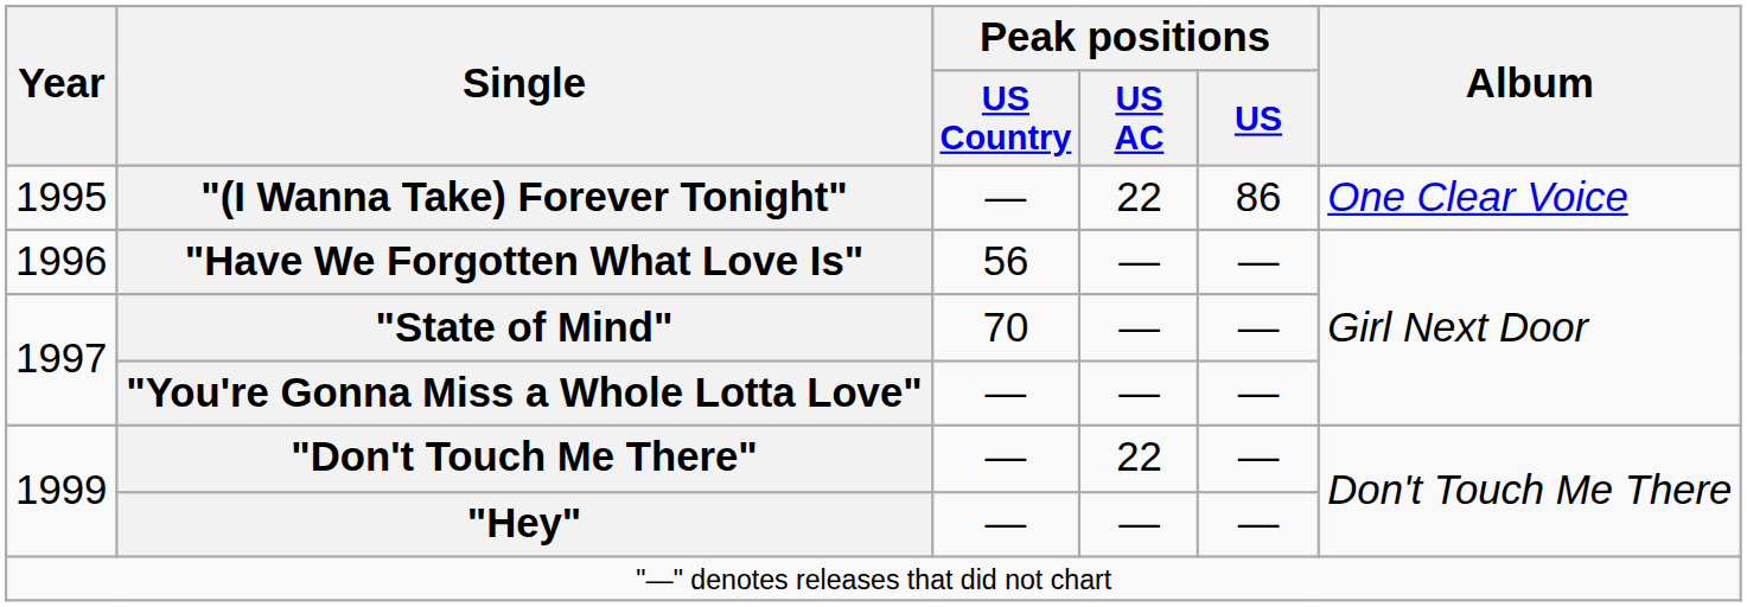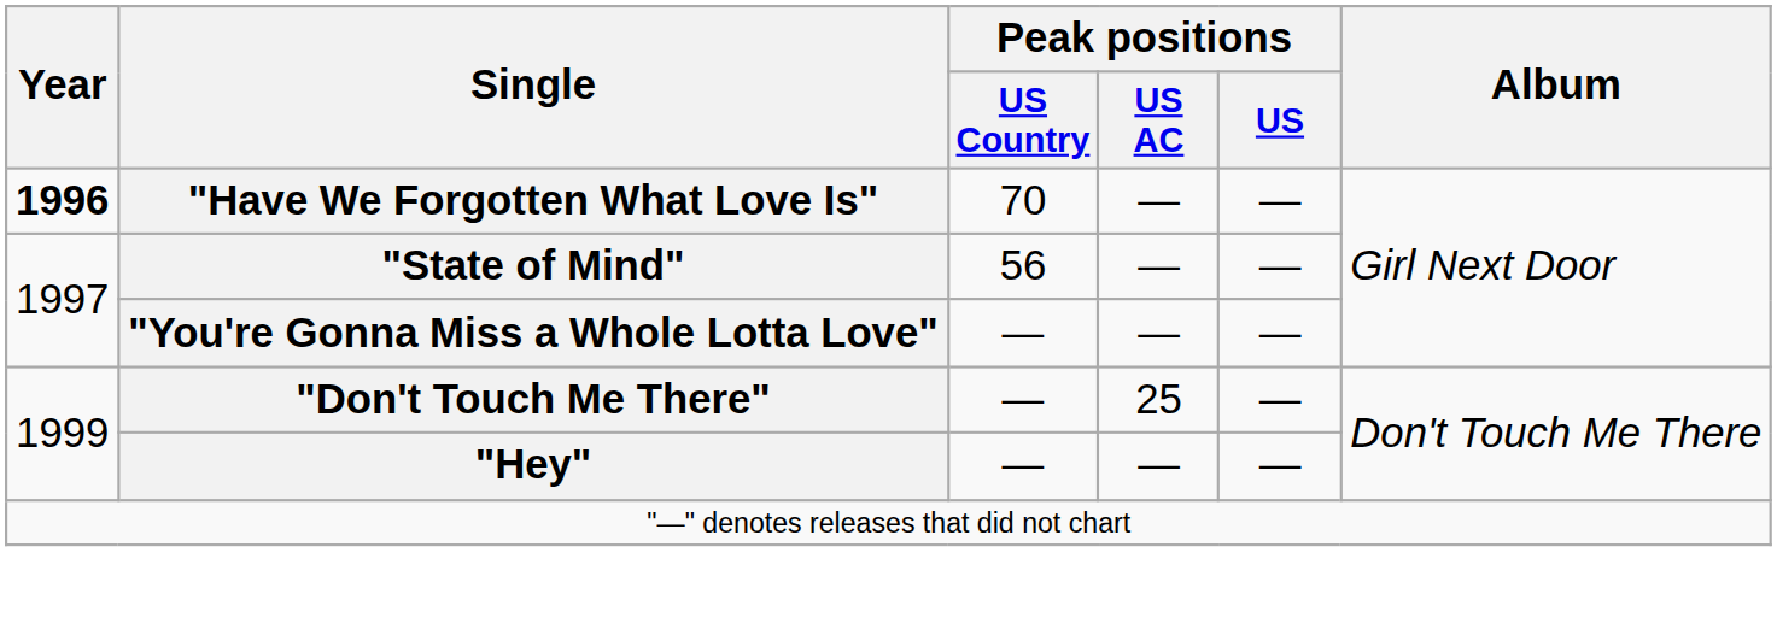- row: 1995 | "(I Wanna Take) Forever Tonight" | — | 22 | 86 | One Clear Voice
"Have We Forgotten What Love Is" | Year: normal -> bold
"Have We Forgotten What Love Is" | Peak positions / US Country: 56 -> 70
"State of Mind" | Peak positions / US Country: 70 -> 56
"Don't Touch Me There" | Peak positions / US AC: 22 -> 25
